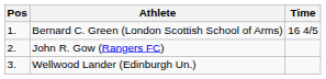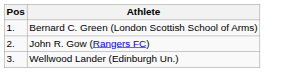- column: Time | 16 4/5
